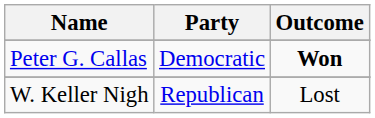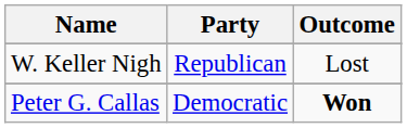rows swapped: Peter G. Callas <-> W. Keller Nigh
